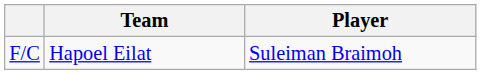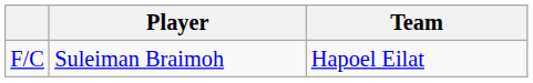columns swapped: Player <-> Team
